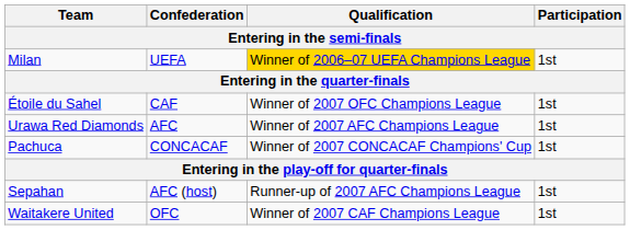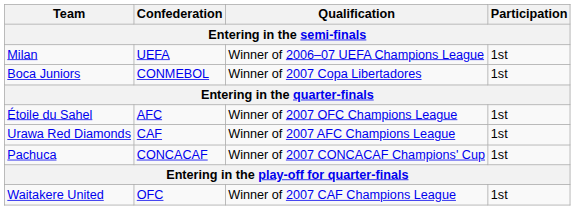Milan | Qualification: gold background -> no background
+ row: Boca Juniors | CONMEBOL | Winner of 2007 Copa Libertadores | 1st
Étoile du Sahel | Confederation: CAF -> AFC
Urawa Red Diamonds | Confederation: AFC -> CAF
- row: Sepahan | AFC (host) | Runner-up of 2007 AFC Champions League | 1st
